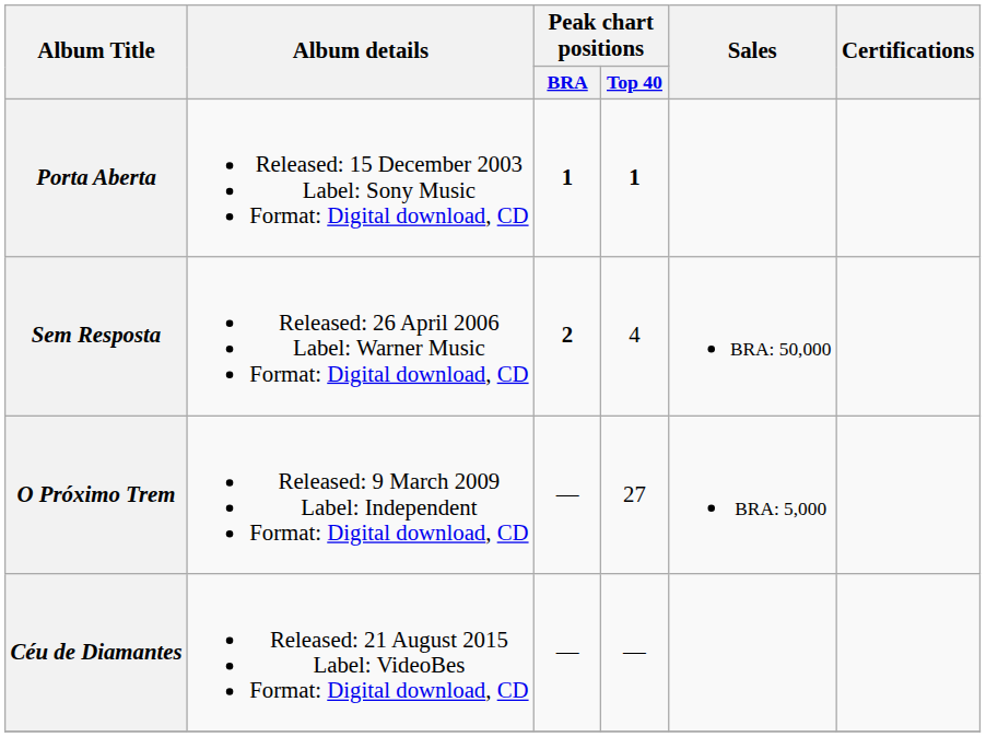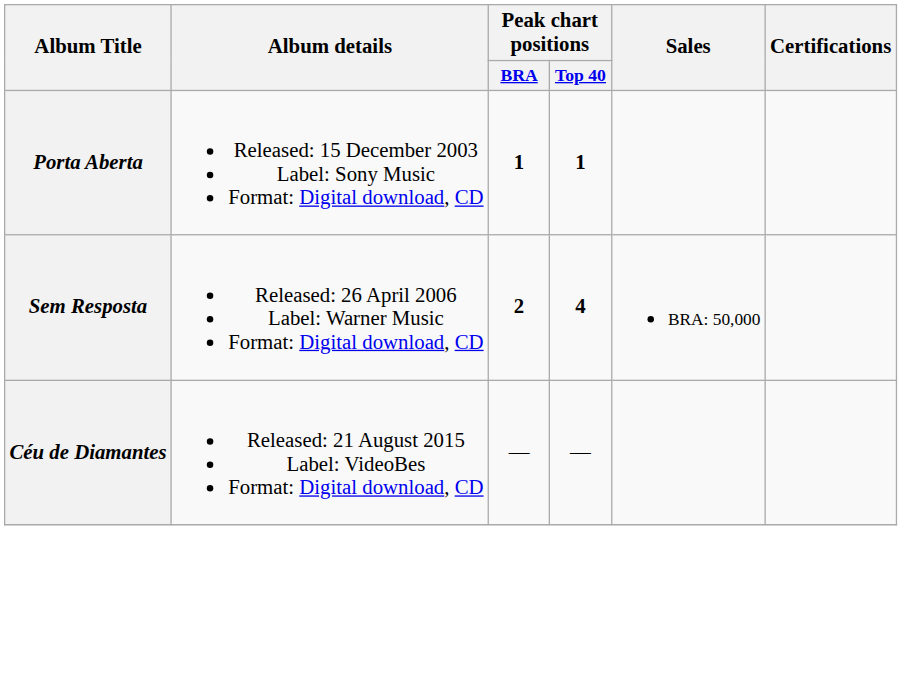Sem Resposta | Peak chart positions / Top 40: normal -> bold
- row: O Próximo Trem | Released: 9 March 2009 Label: Independent Format: Digital download, CD | — | 27 | BRA: 5,000
